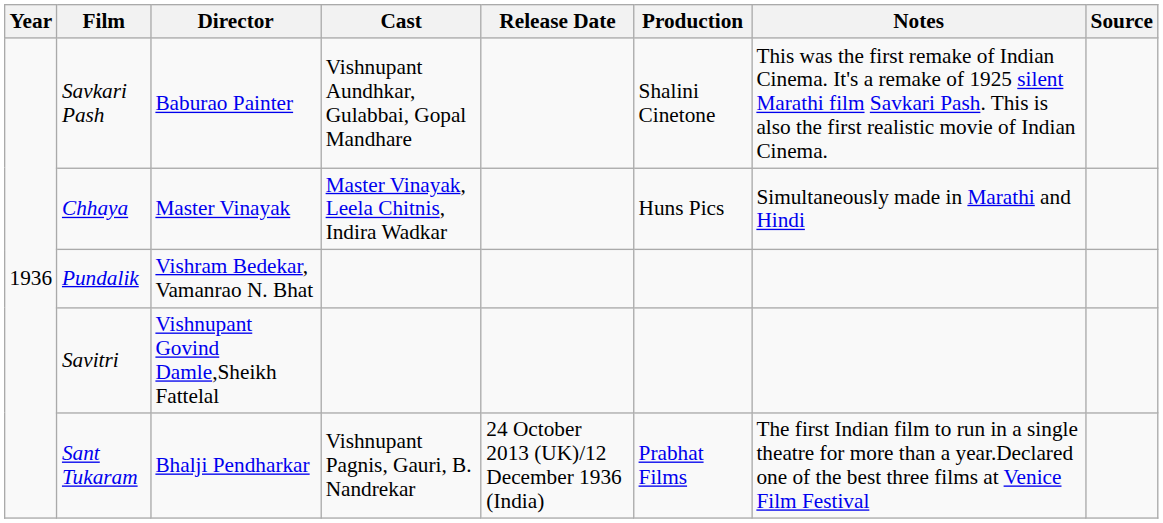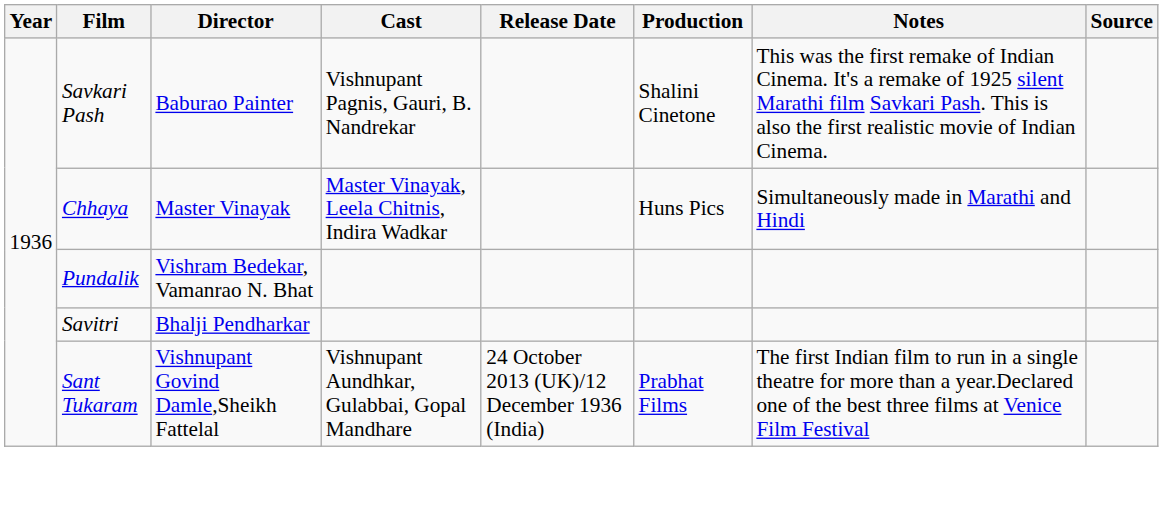Savkari Pash | Cast: Vishnupant Aundhkar, Gulabbai, Gopal Mandhare -> Vishnupant Pagnis, Gauri, B. Nandrekar
Savitri | Director: Vishnupant Govind Damle,Sheikh Fattelal -> Bhalji Pendharkar
Sant Tukaram | Director: Bhalji Pendharkar -> Vishnupant Govind Damle,Sheikh Fattelal
Sant Tukaram | Cast: Vishnupant Pagnis, Gauri, B. Nandrekar -> Vishnupant Aundhkar, Gulabbai, Gopal Mandhare
